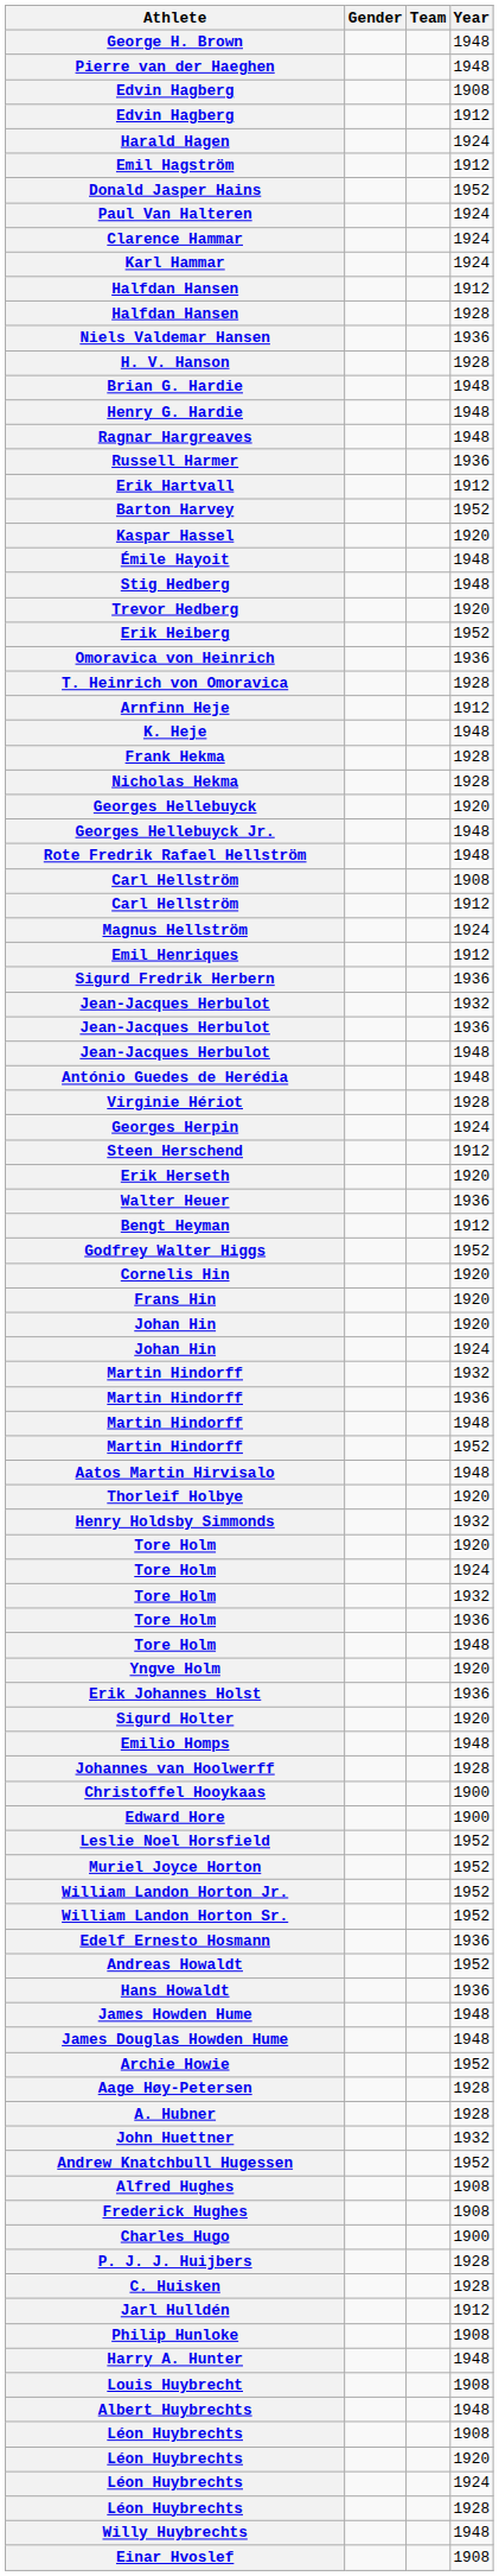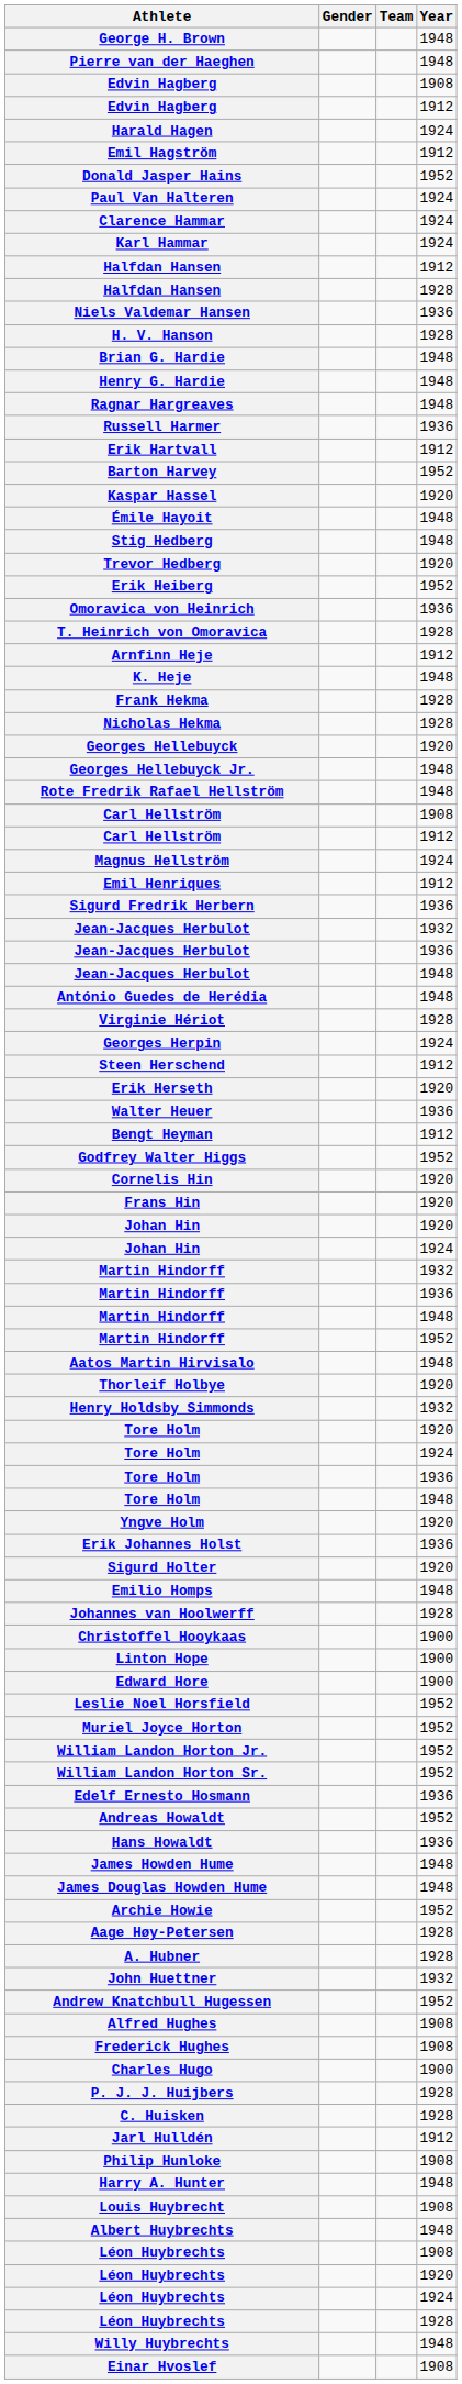- row: Tore Holm | 1932
+ row: Linton Hope | 1900
